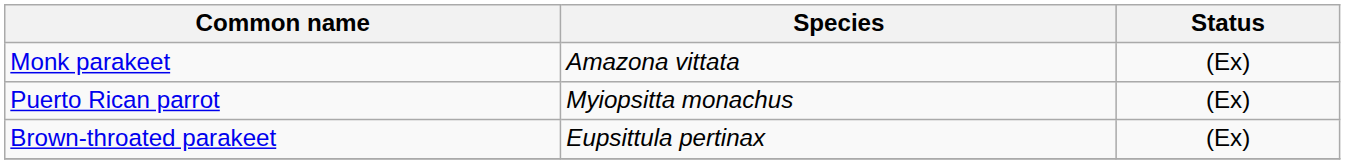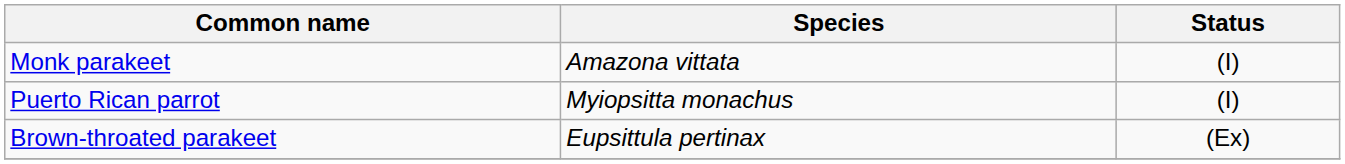Monk parakeet | Status: (Ex) -> (I)
Puerto Rican parrot | Status: (Ex) -> (I)
